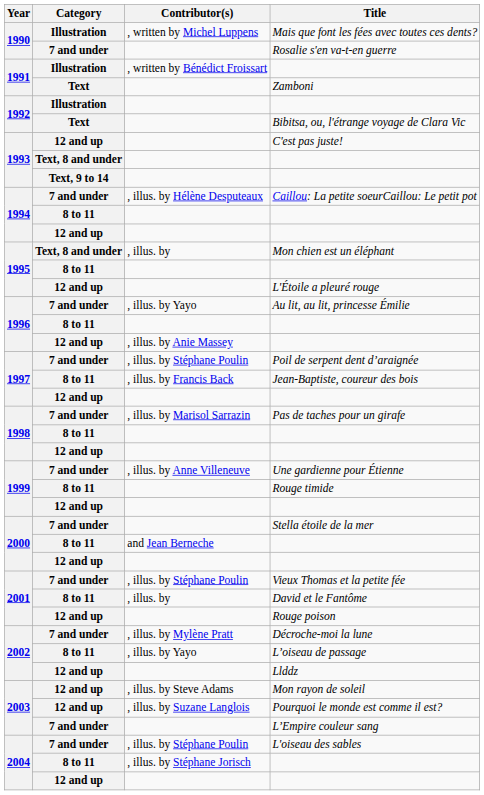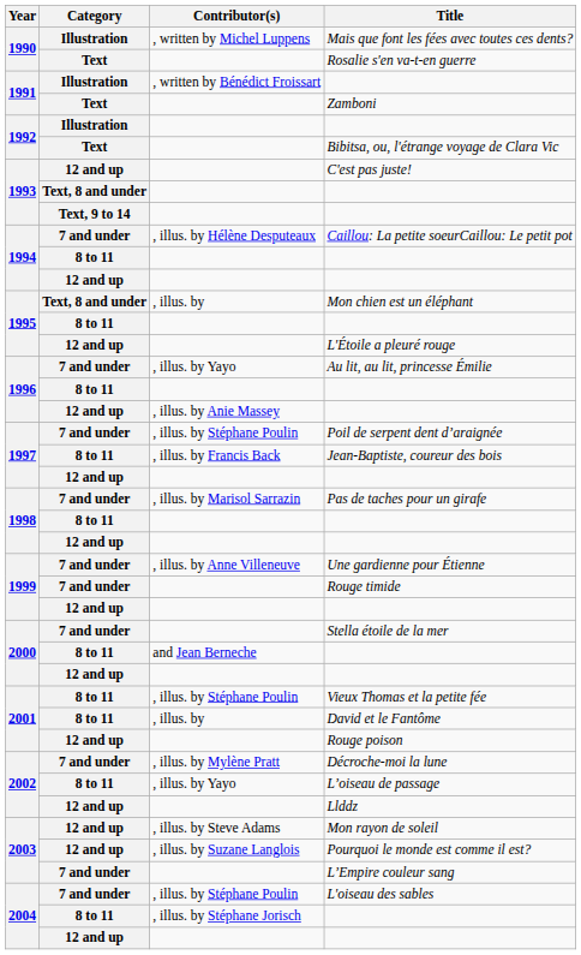Rosalie s'en va-t-en guerre | Category: 7 and under -> Text
Rouge timide | Category: 8 to 11 -> 7 and under
Vieux Thomas et la petite fée | Category: 7 and under -> 8 to 11
